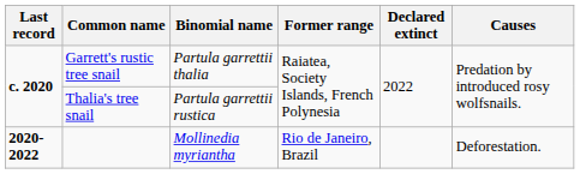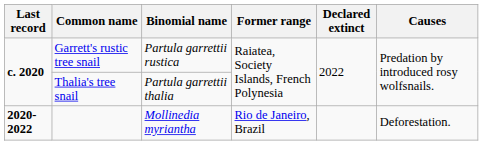Garrett's rustic tree snail | Binomial name: Partula garrettii thalia -> Partula garrettii rustica
Thalia's tree snail | Binomial name: Partula garrettii rustica -> Partula garrettii thalia
